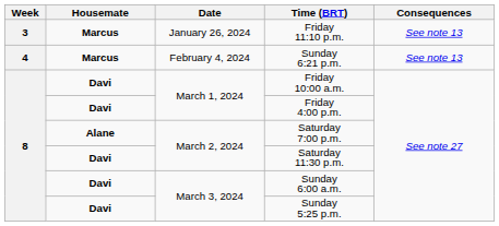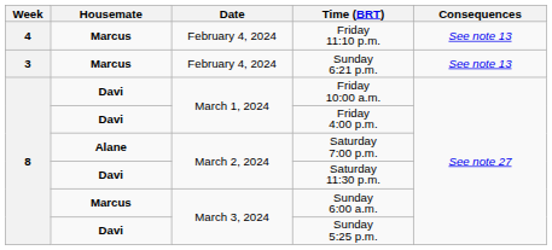Friday 11:10 p.m. | Week: 3 -> 4
Friday 11:10 p.m. | Date: January 26, 2024 -> February 4, 2024
Sunday 6:21 p.m. | Week: 4 -> 3
Sunday 6:00 a.m. | Housemate: Davi -> Marcus
